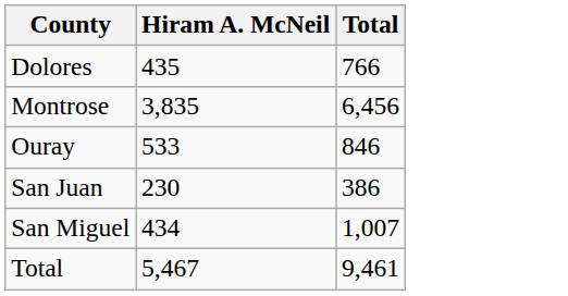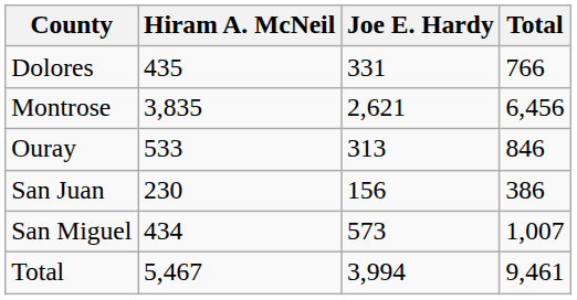+ column: Joe E. Hardy | 331 | 2,621 | 313 | 156 | 573 | 3,994
